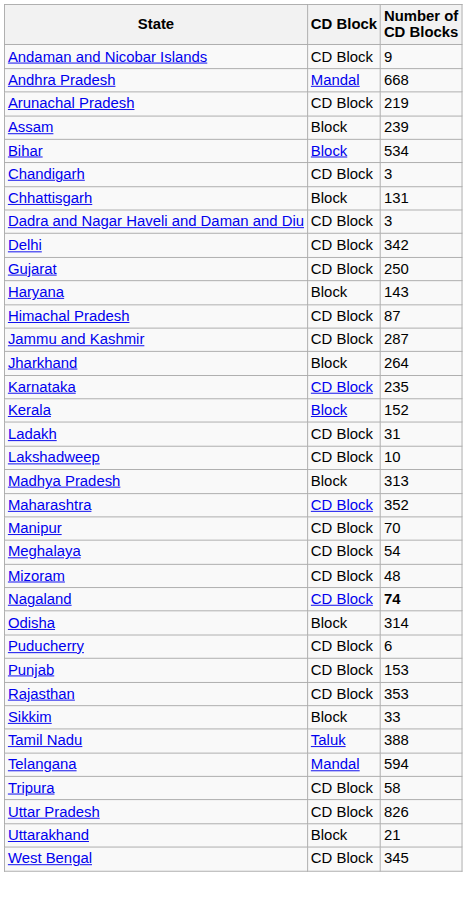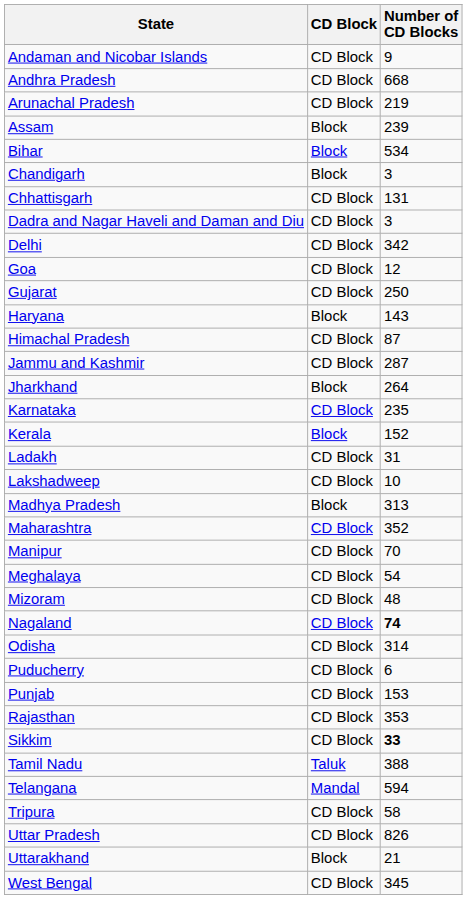Andhra Pradesh | CD Block: Mandal -> CD Block
Chandigarh | CD Block: CD Block -> Block
Chhattisgarh | CD Block: Block -> CD Block
+ row: Goa | CD Block | 12
Odisha | CD Block: Block -> CD Block
Sikkim | CD Block: Block -> CD Block
Sikkim | Number of CD Blocks: normal -> bold
